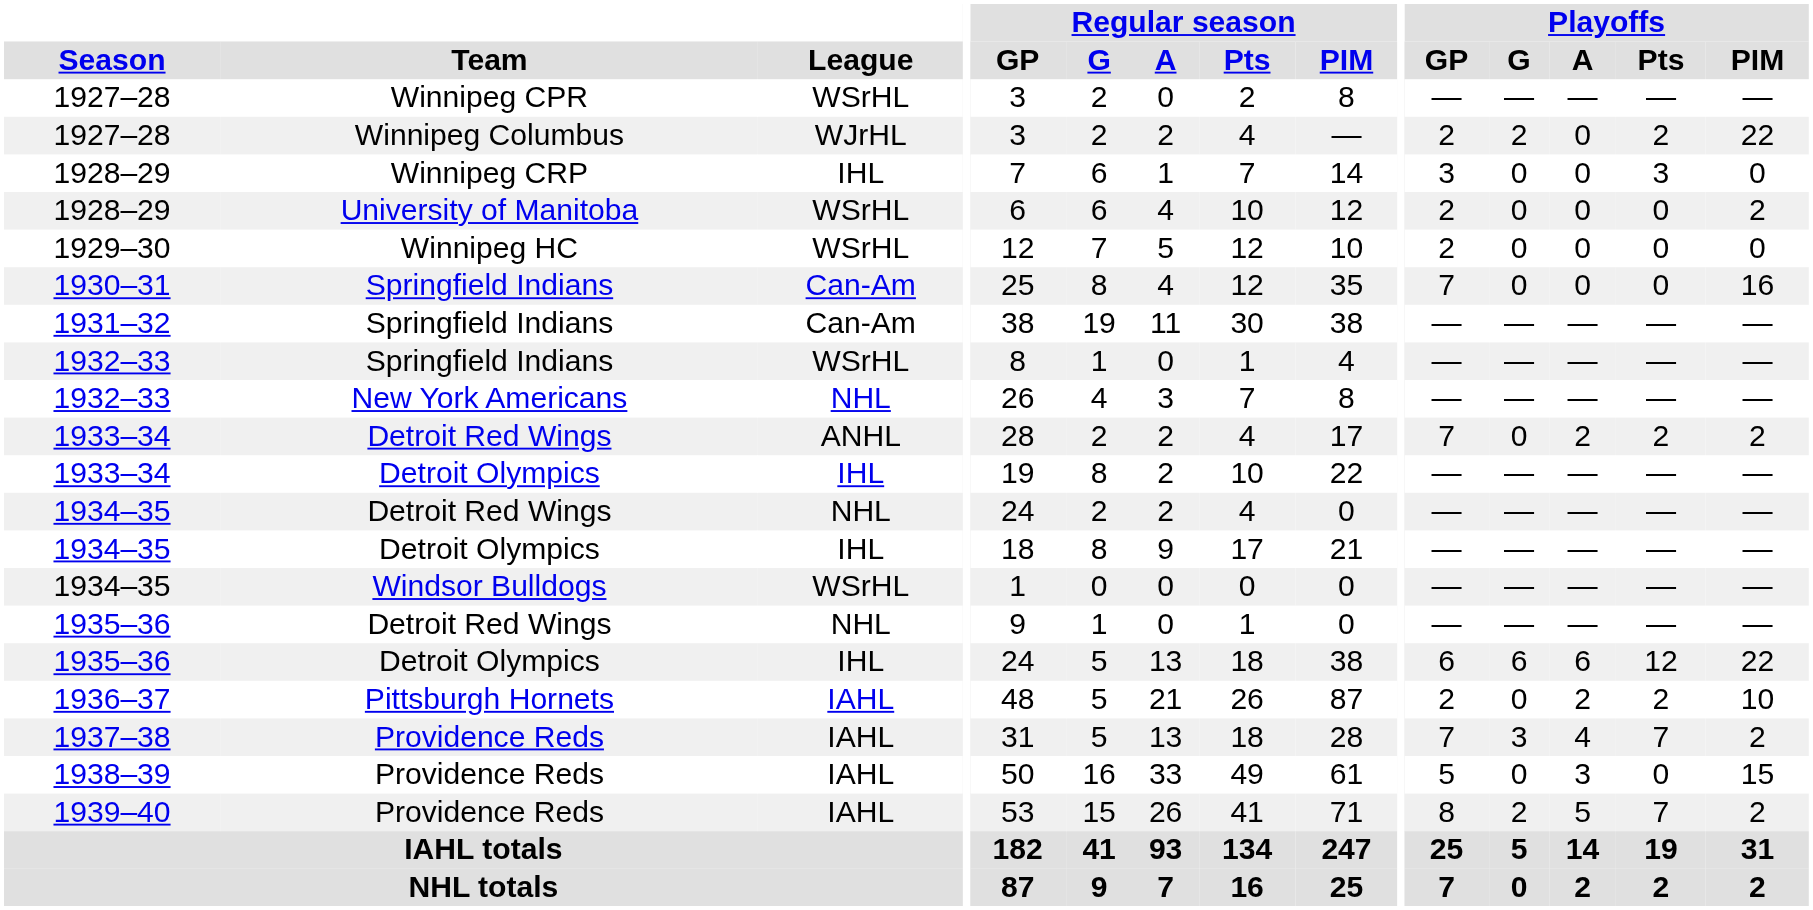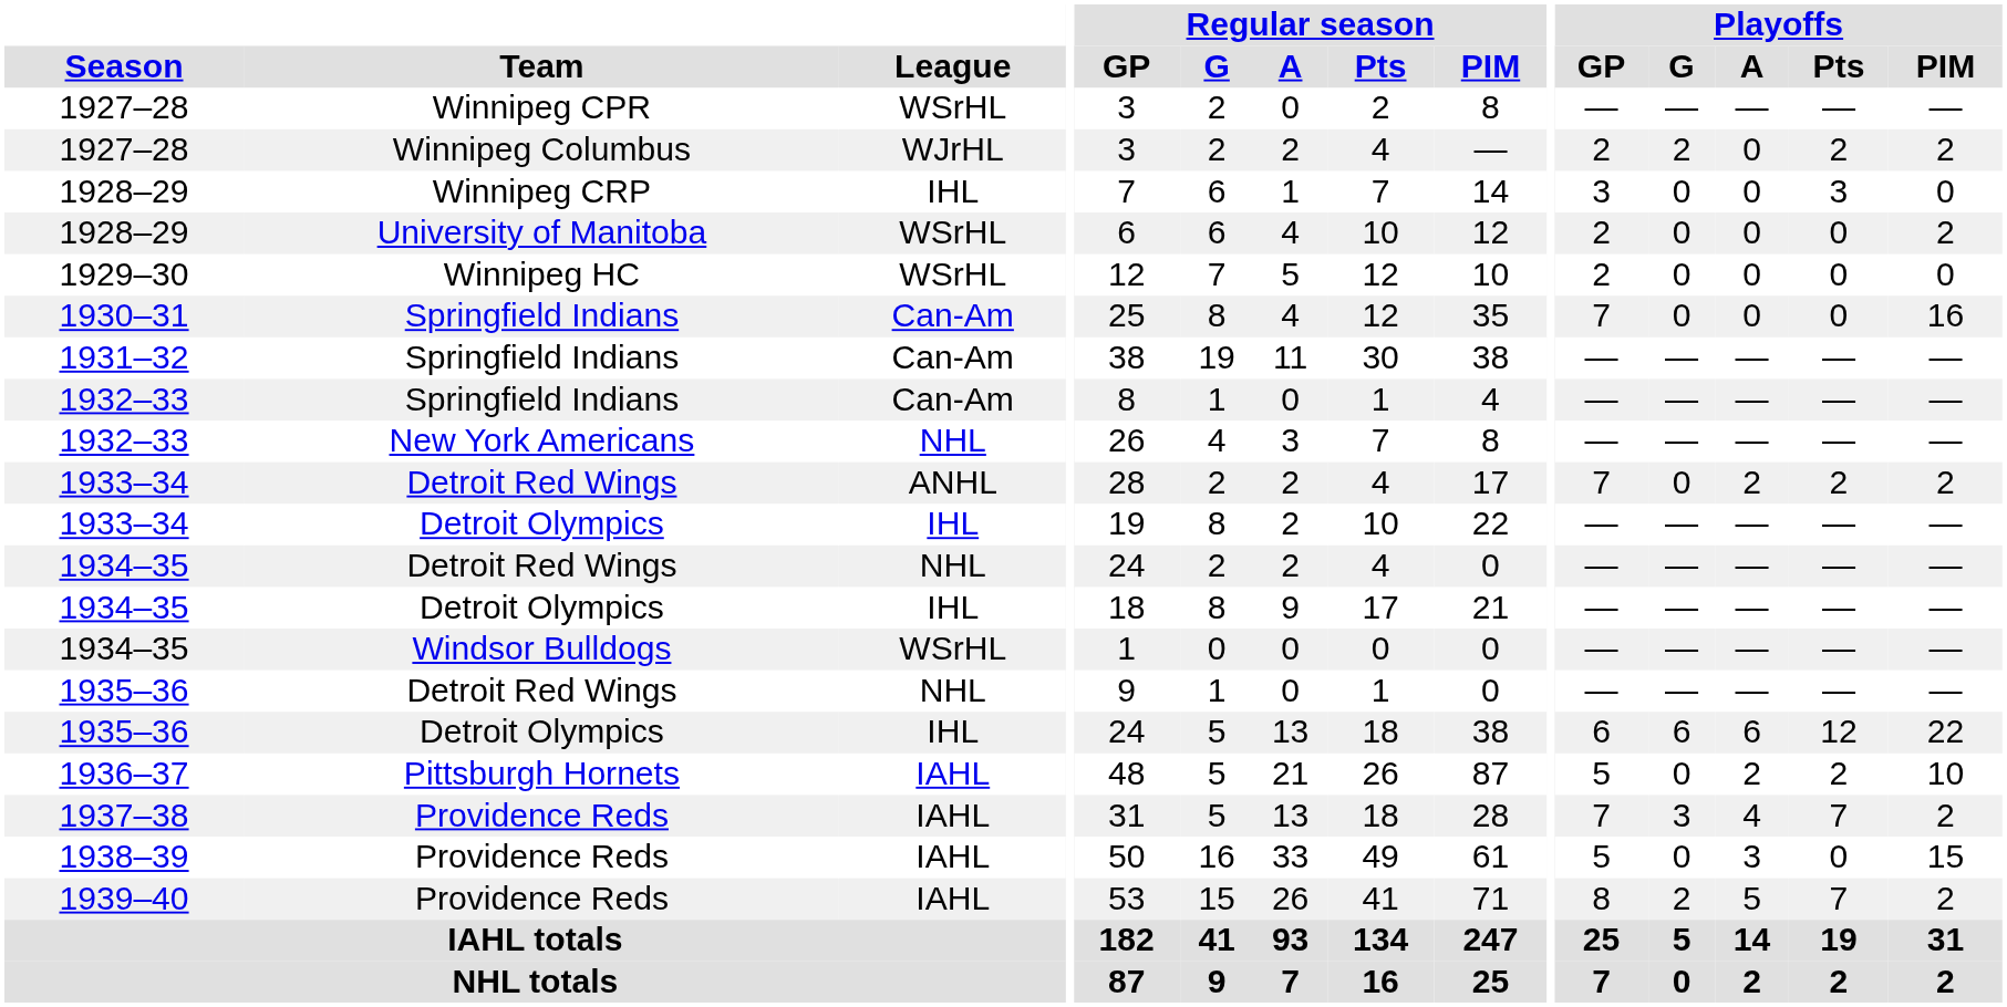1927–28 / Winnipeg Columbus | Playoffs / PIM: 22 -> 2
1932–33 / Springfield Indians | League: WSrHL -> Can-Am
1936–37 | Playoffs / GP: 2 -> 5
